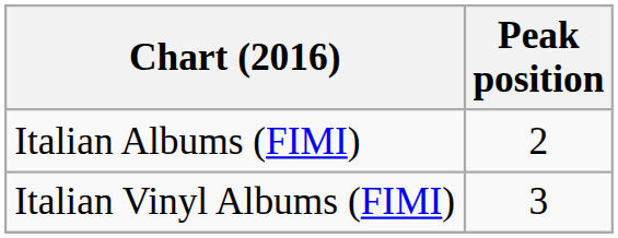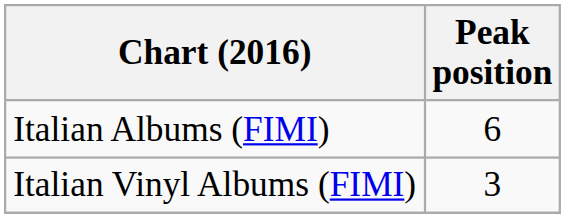Italian Albums (FIMI) | Peak position: 2 -> 6
